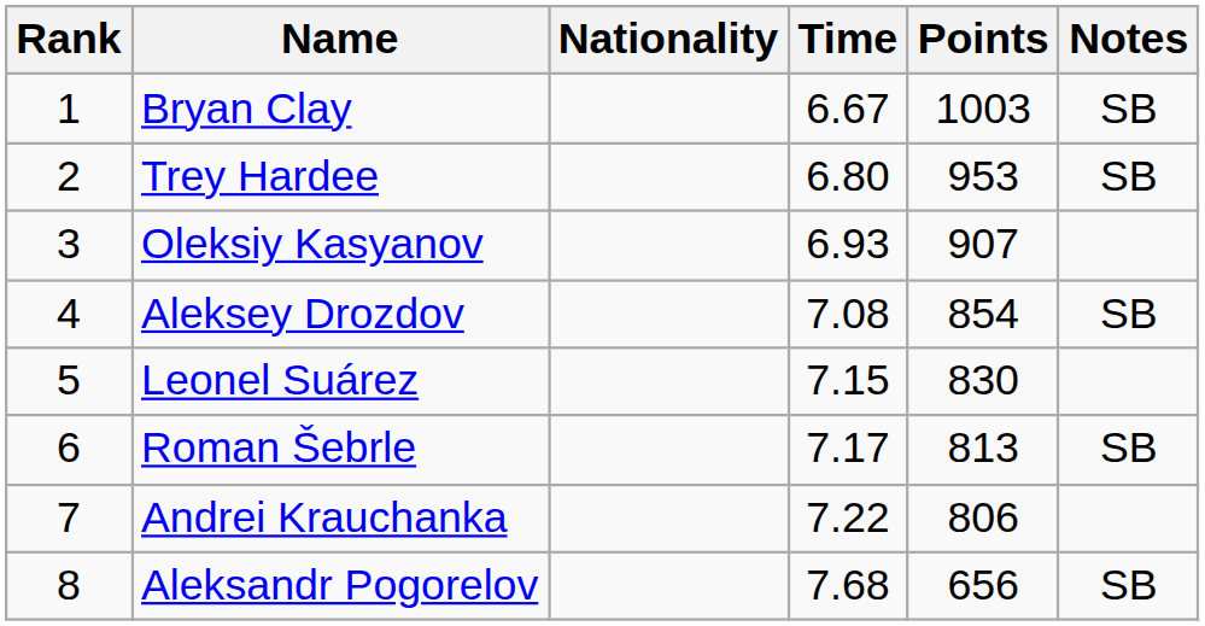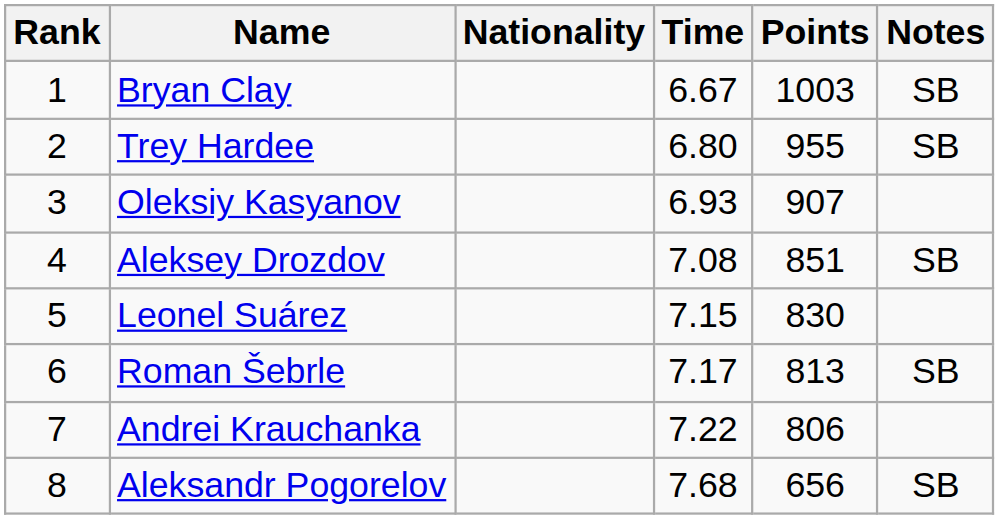Trey Hardee | Points: 953 -> 955
Aleksey Drozdov | Points: 854 -> 851
